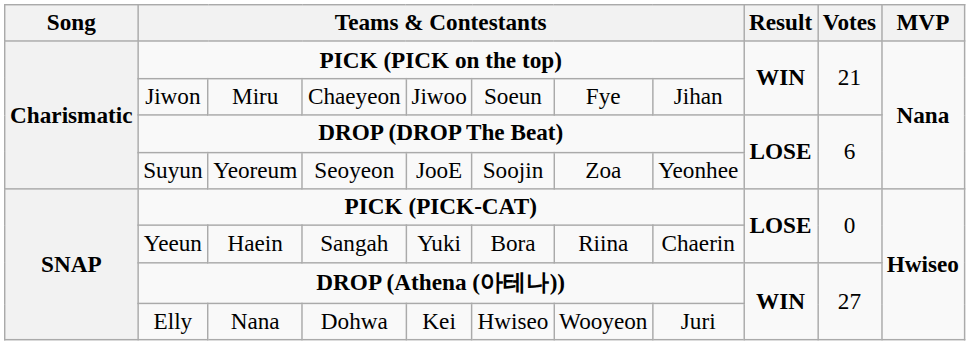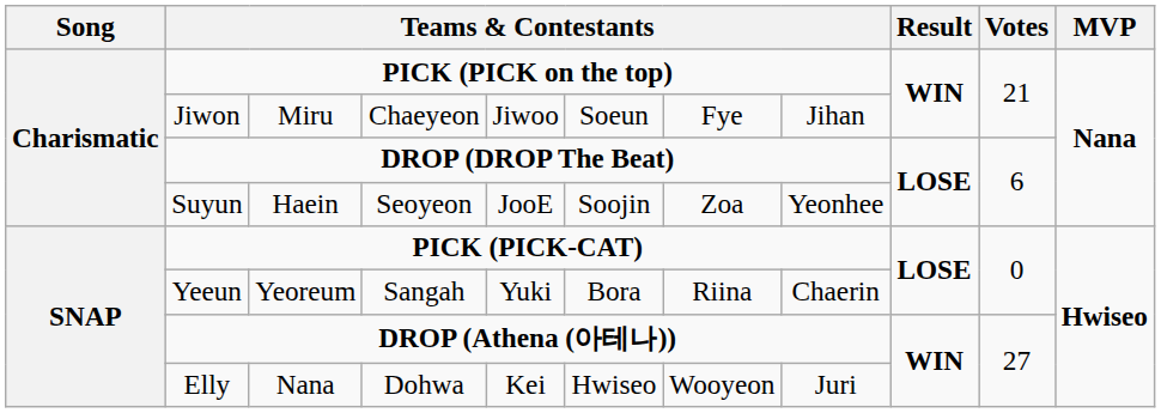Suyun | column 3: Yeoreum -> Haein
Yeeun | column 3: Haein -> Yeoreum
